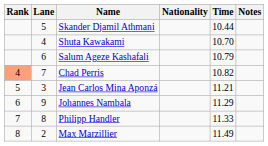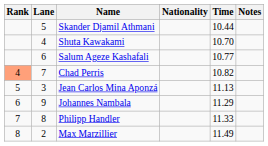Salum Ageze Kashafali | Time: 10.79 -> 10.77
Jean Carlos Mina Aponzá | Time: 11.21 -> 11.13
